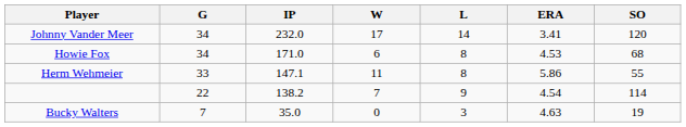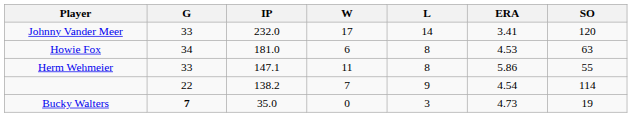Johnny Vander Meer | G: 34 -> 33
Howie Fox | IP: 171.0 -> 181.0
Howie Fox | SO: 68 -> 63
Bucky Walters | G: normal -> bold
Bucky Walters | ERA: 4.63 -> 4.73
